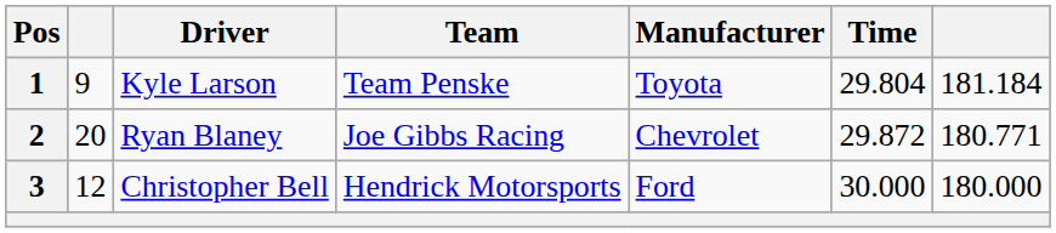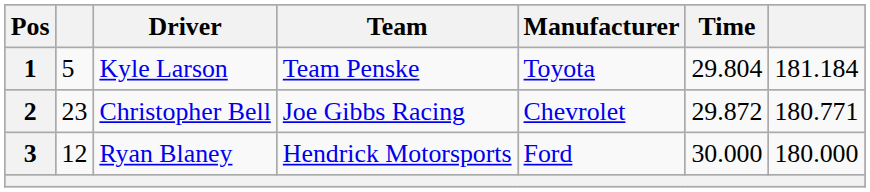1 | column 2: 9 -> 5
2 | column 2: 20 -> 23
2 | Driver: Ryan Blaney -> Christopher Bell
3 | Driver: Christopher Bell -> Ryan Blaney
